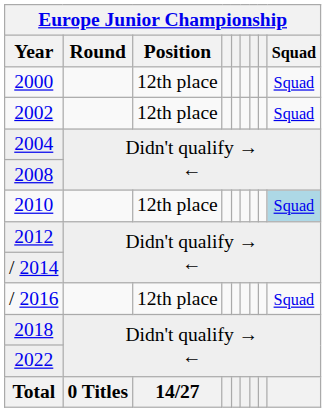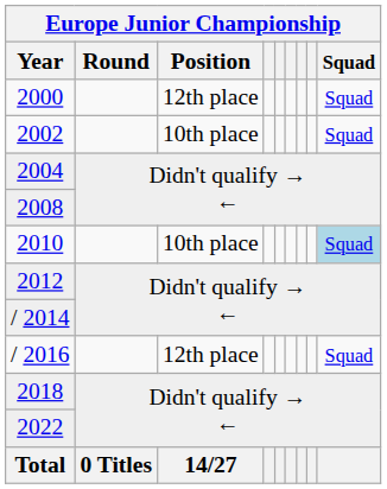2002 | Position: 12th place -> 10th place
2010 | Position: 12th place -> 10th place
